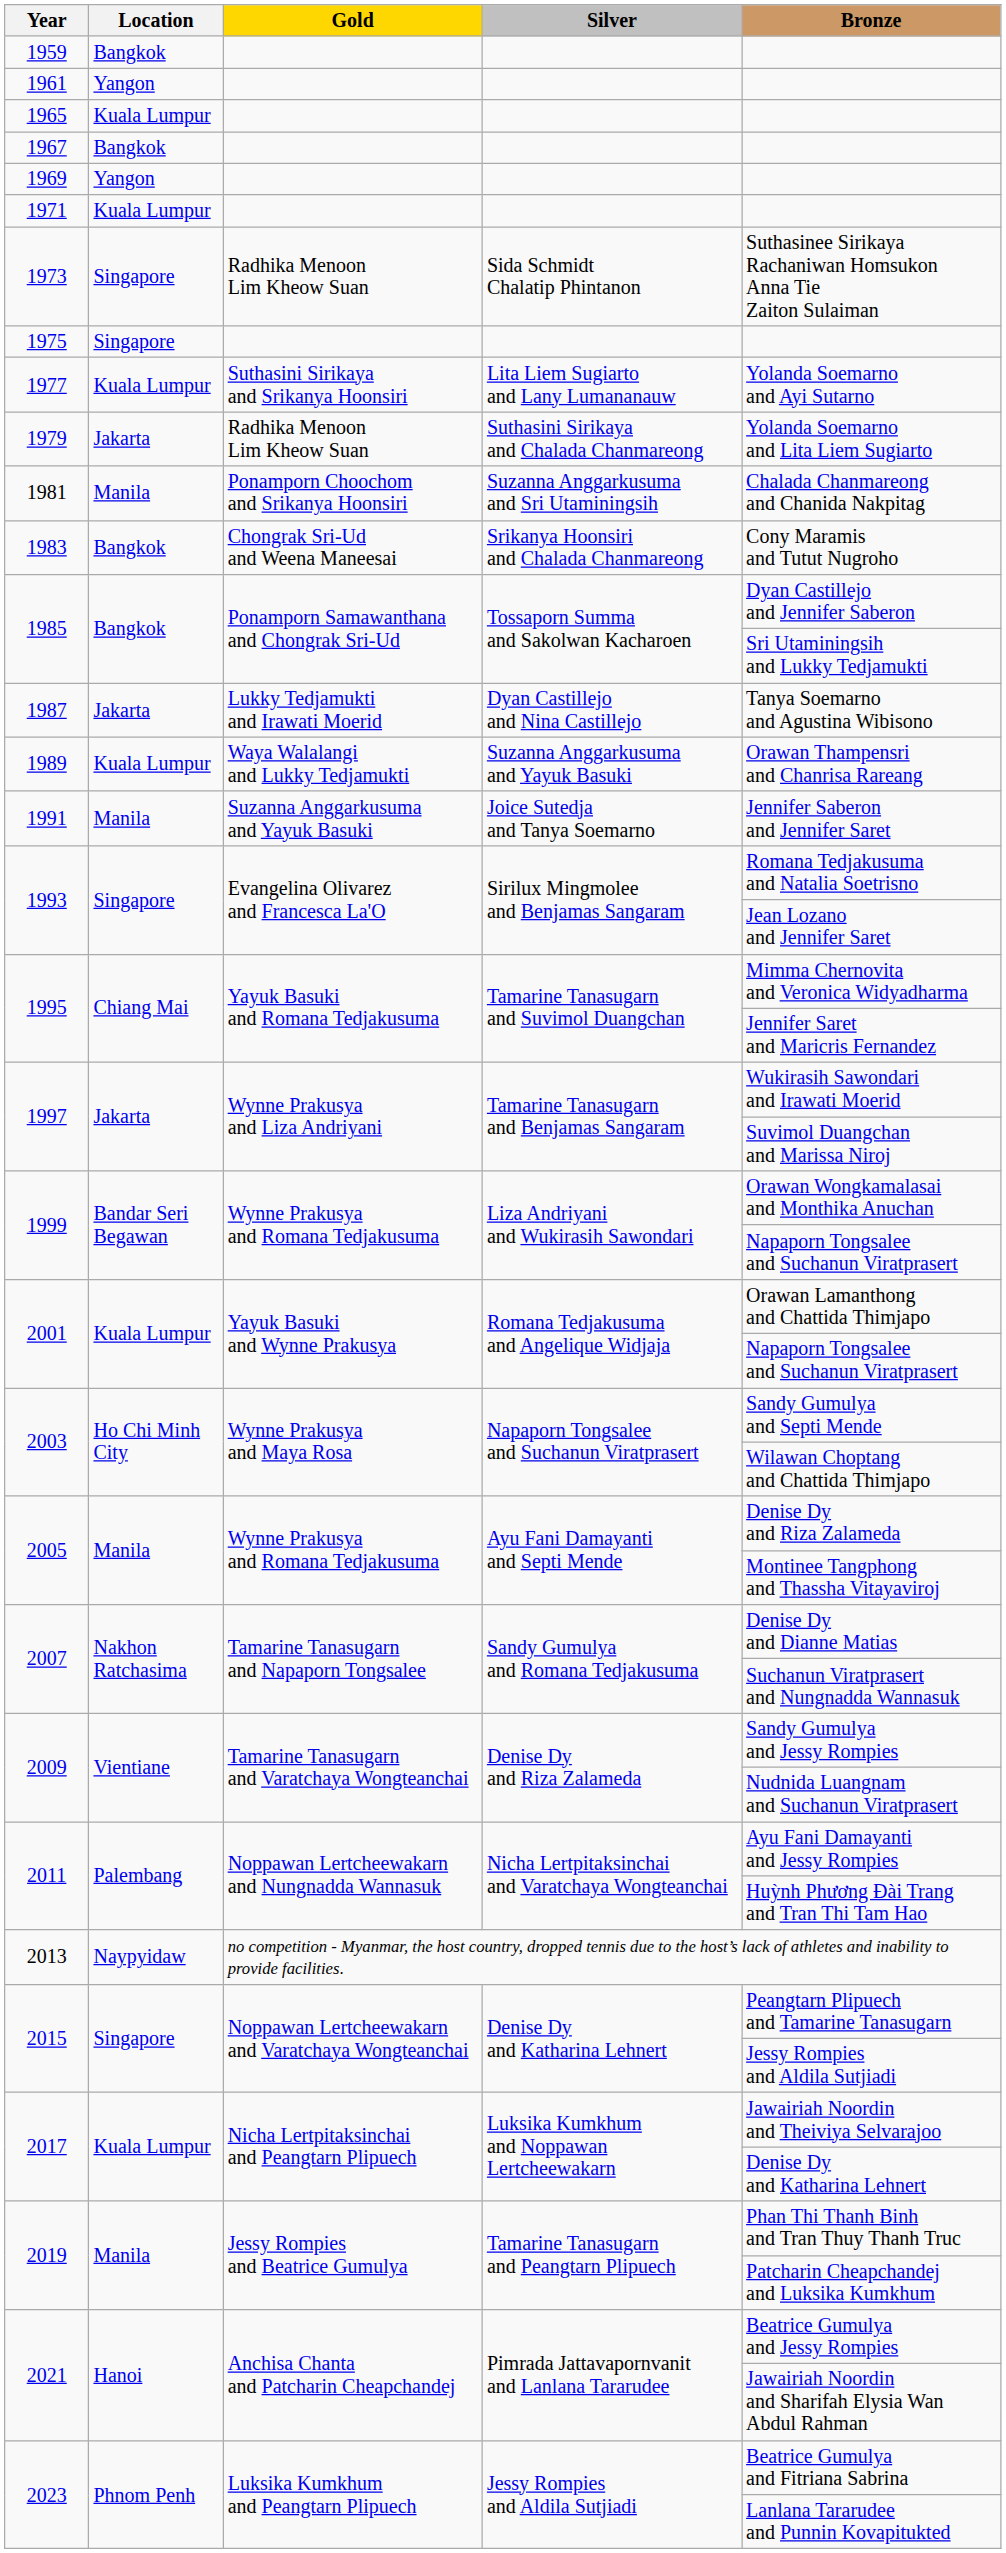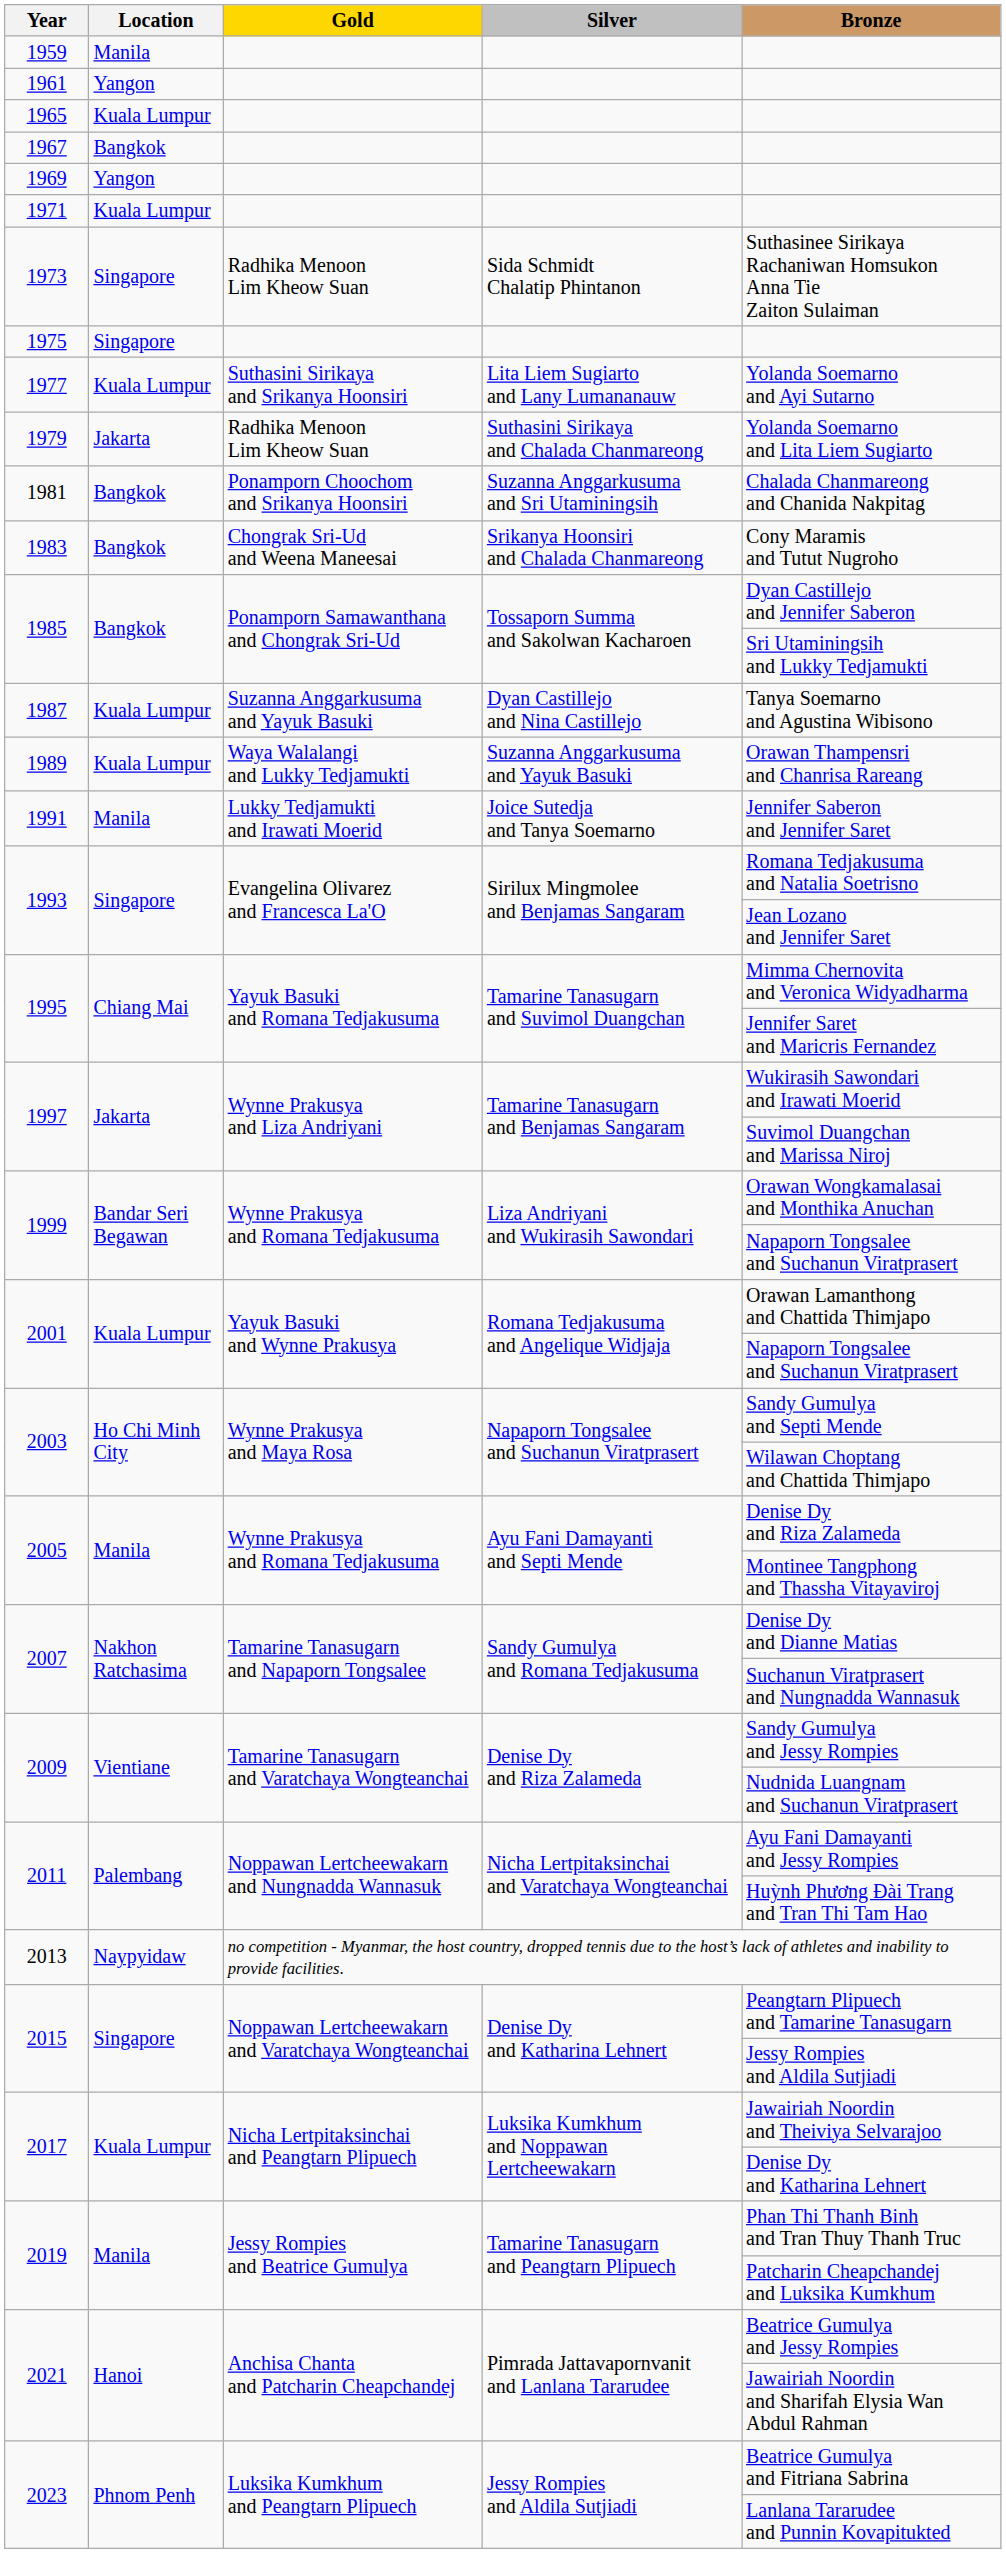1959 | Location: Bangkok -> Manila
1981 | Location: Manila -> Bangkok
1987 | Location: Jakarta -> Kuala Lumpur
1987 | Gold: Lukky Tedjamukti and Irawati Moerid -> Suzanna Anggarkusuma and Yayuk Basuki
1991 | Gold: Suzanna Anggarkusuma and Yayuk Basuki -> Lukky Tedjamukti and Irawati Moerid
